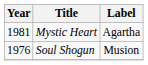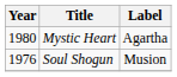Mystic Heart | Year: 1981 -> 1980
